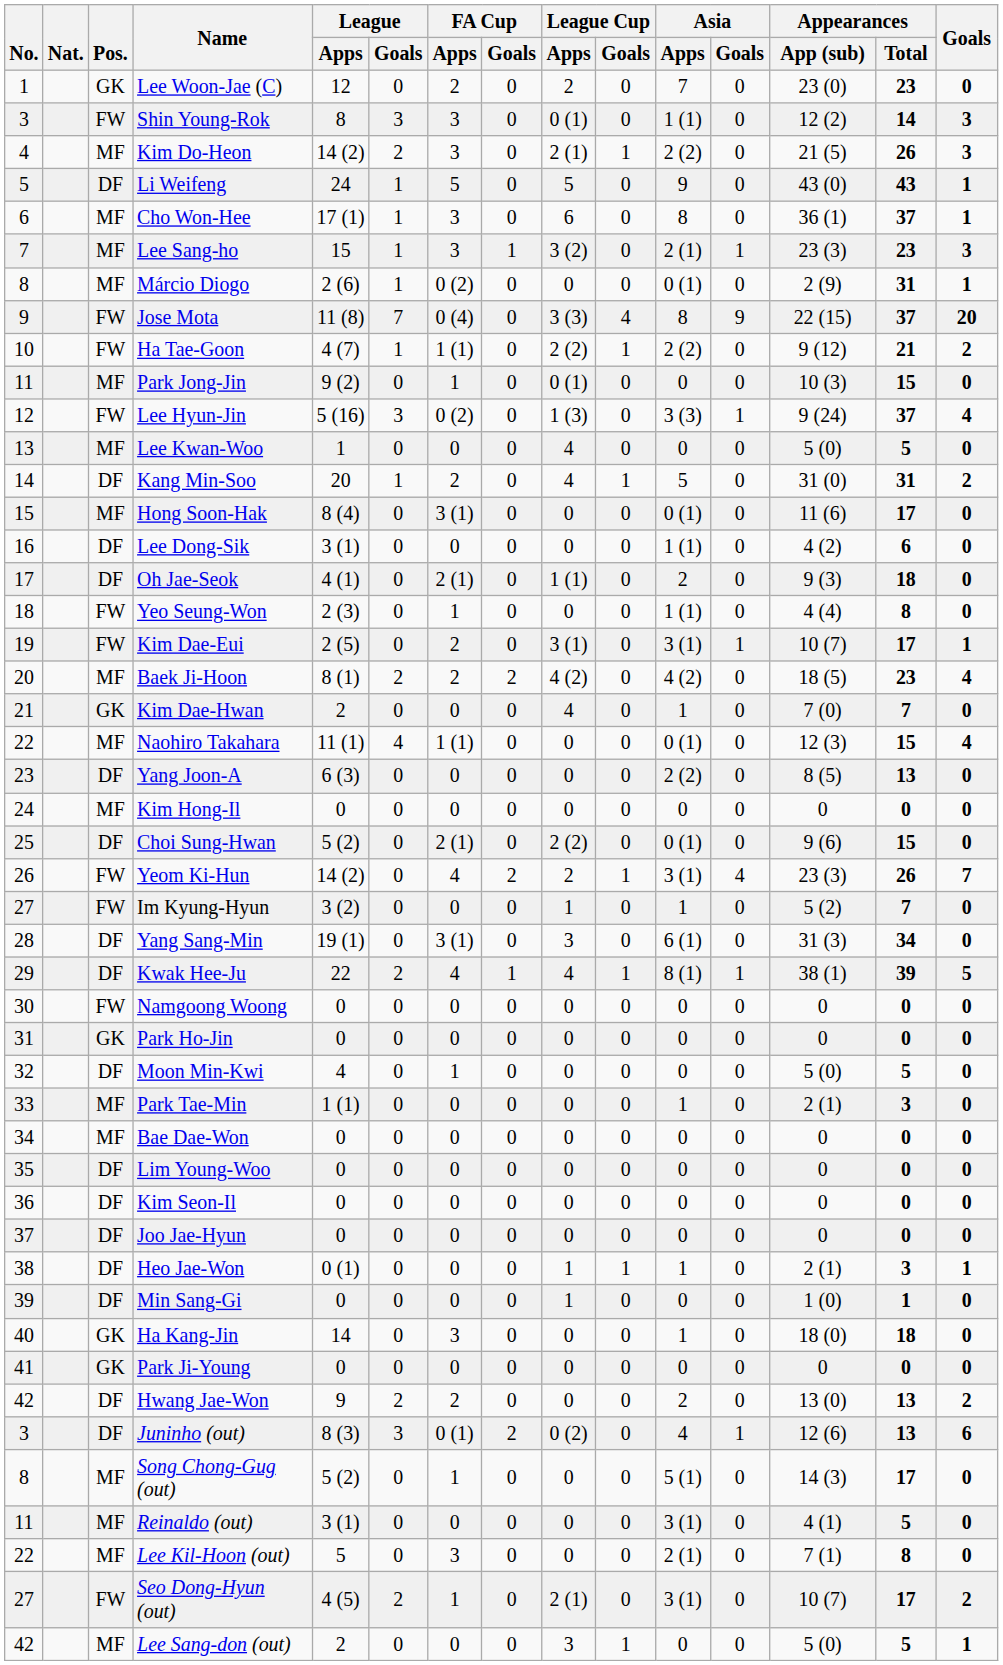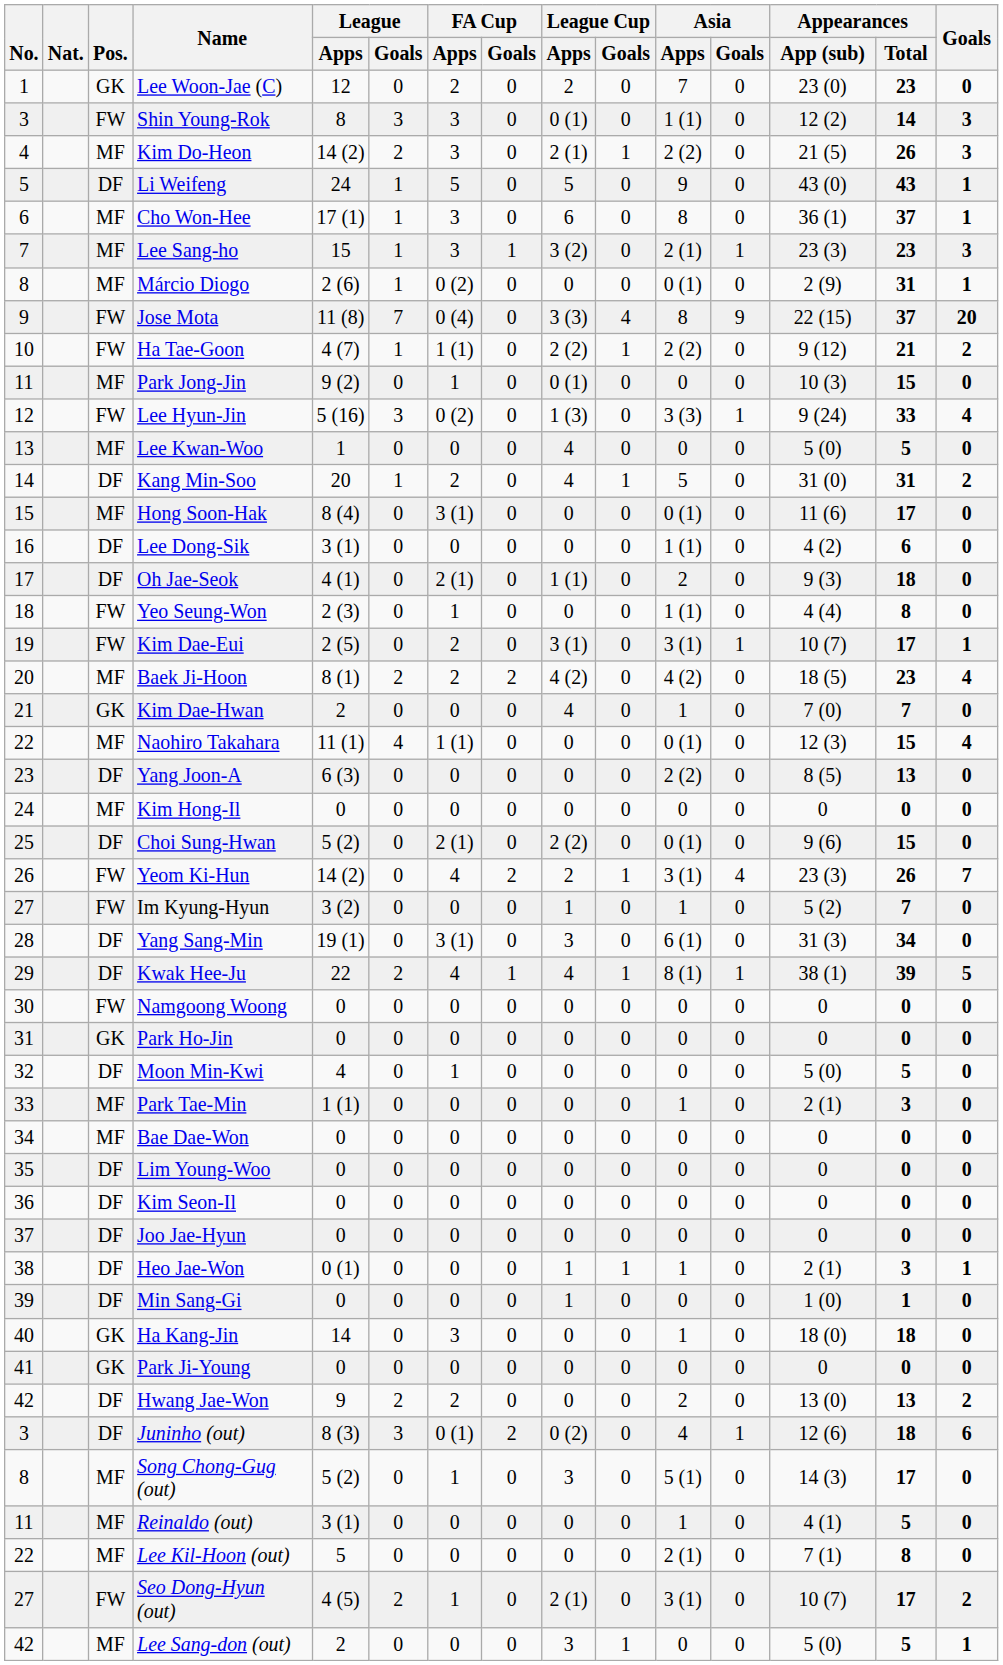Lee Hyun-Jin | Appearances / Total: 37 -> 33
Juninho (out) | Appearances / Total: 13 -> 18
Song Chong-Gug (out) | League Cup / Apps: 0 -> 3
Reinaldo (out) | Asia / Apps: 3 (1) -> 1
Lee Kil-Hoon (out) | FA Cup / Apps: 3 -> 0
